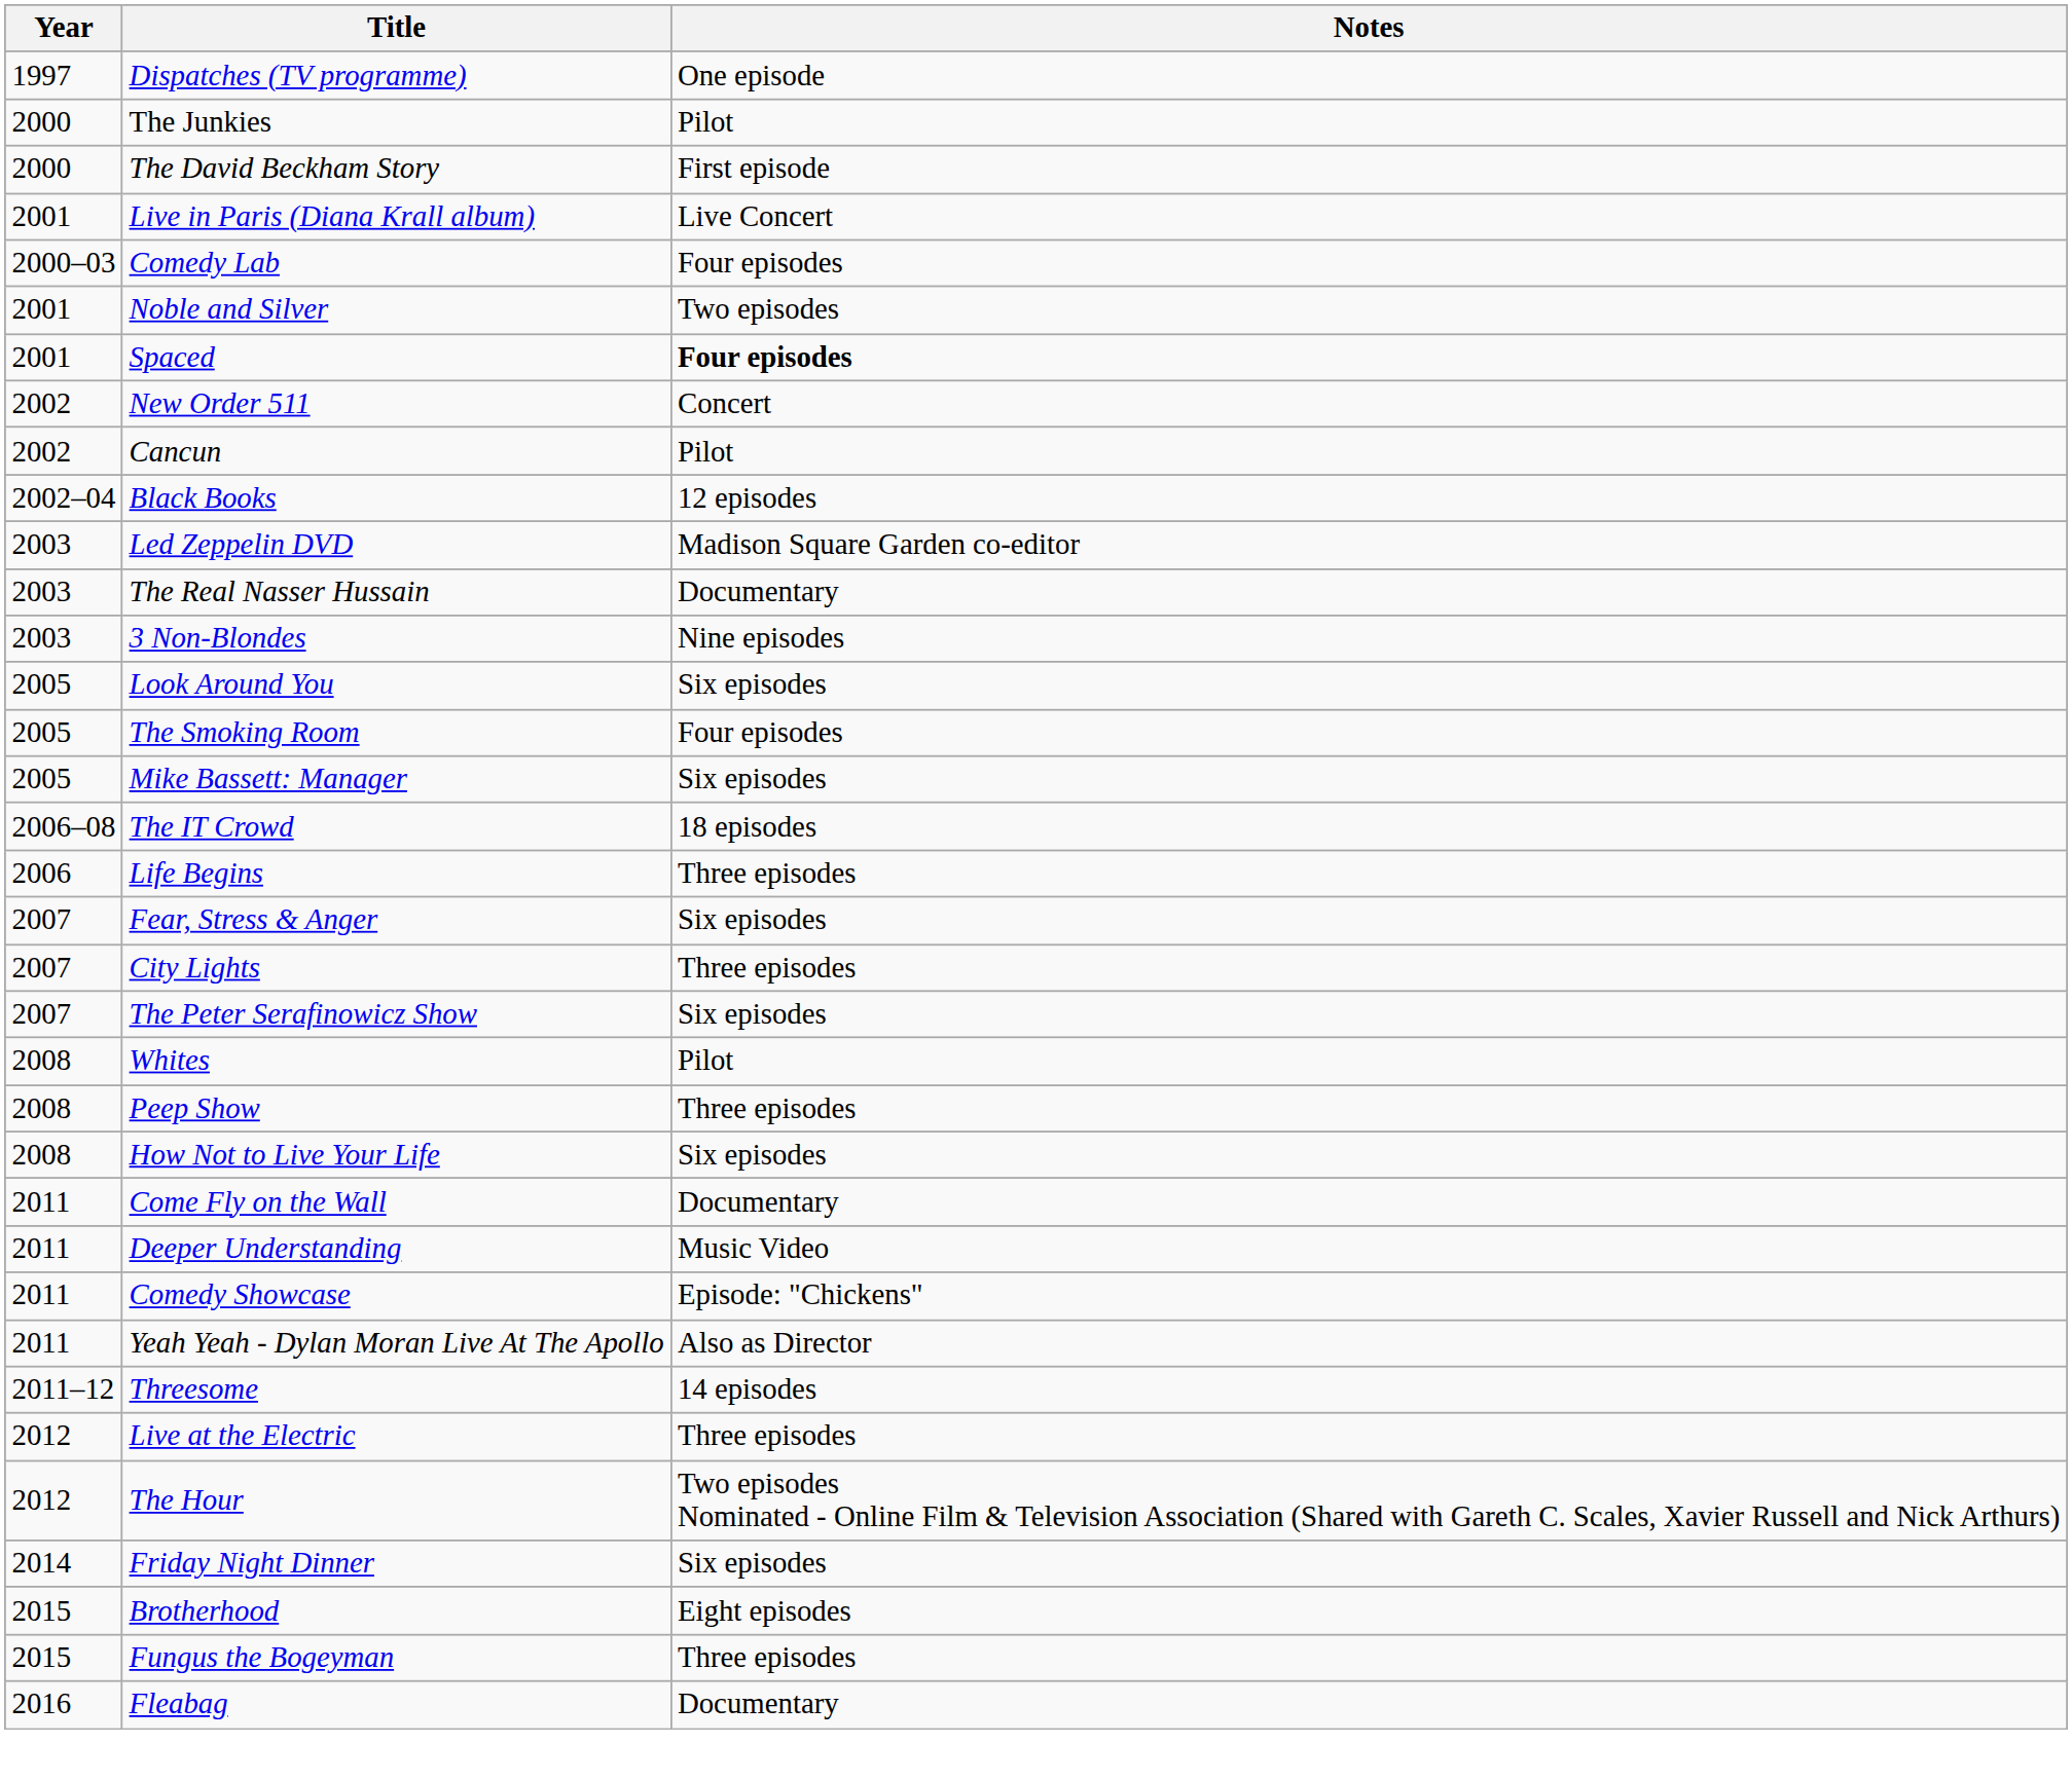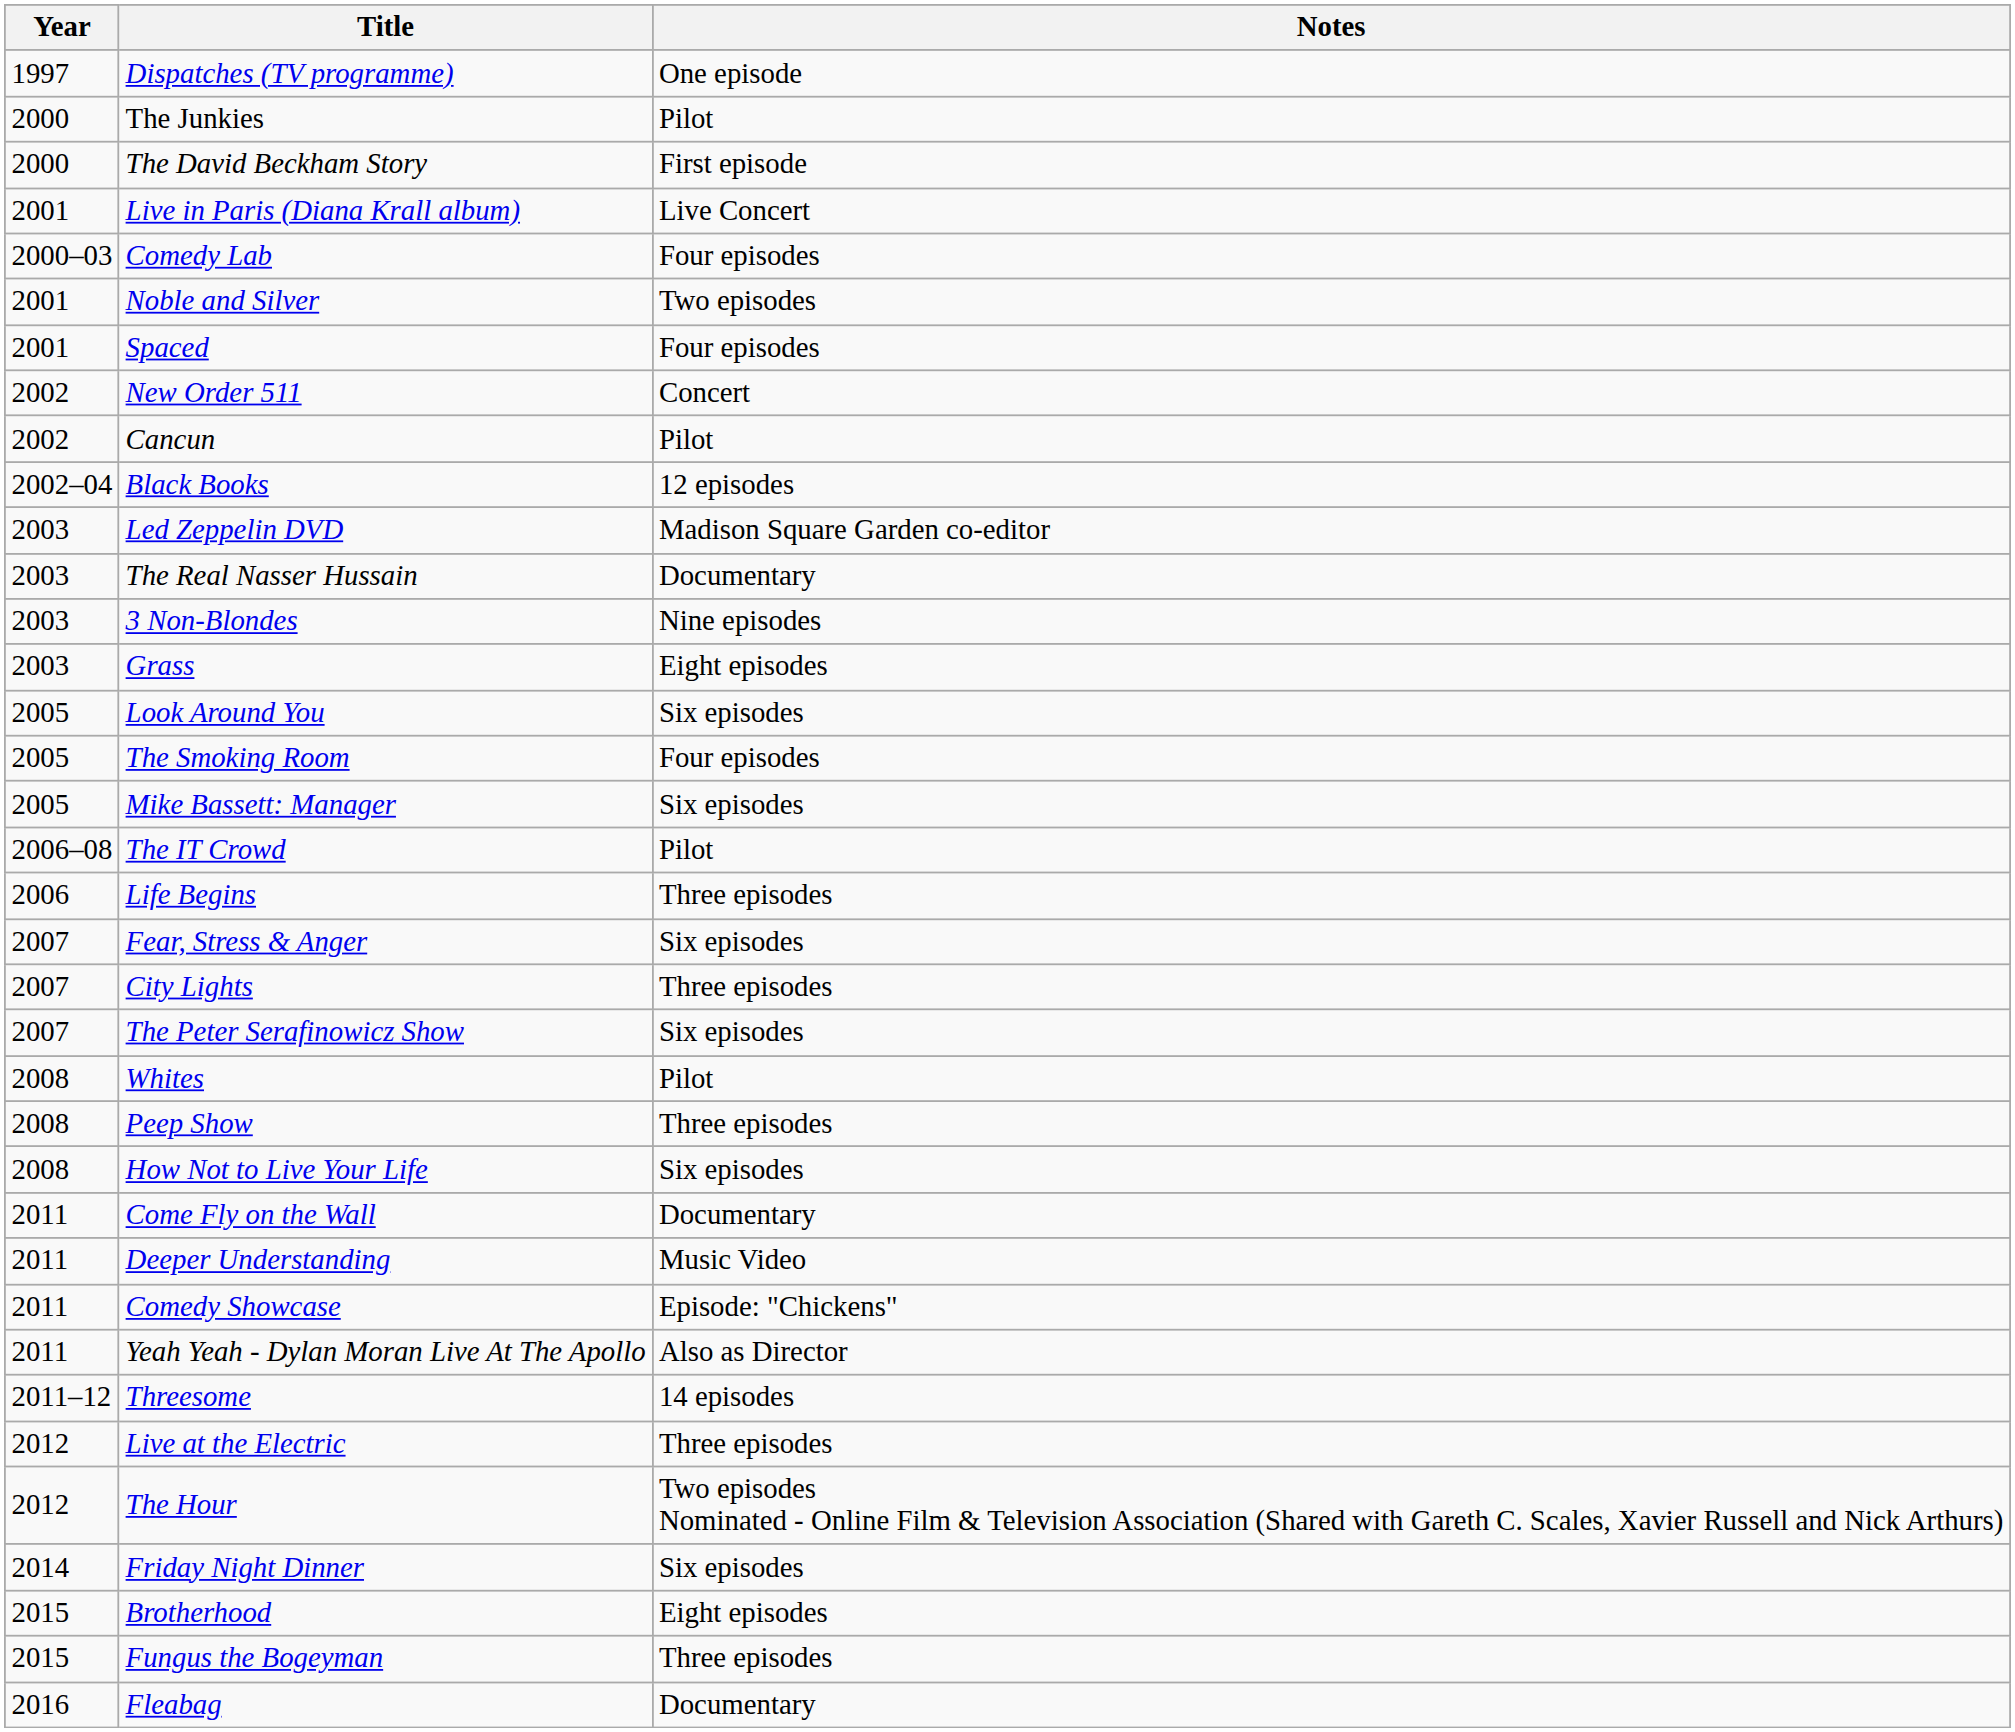Spaced | Notes: bold -> normal
+ row: 2003 | Grass | Eight episodes
The IT Crowd | Notes: 18 episodes -> Pilot
